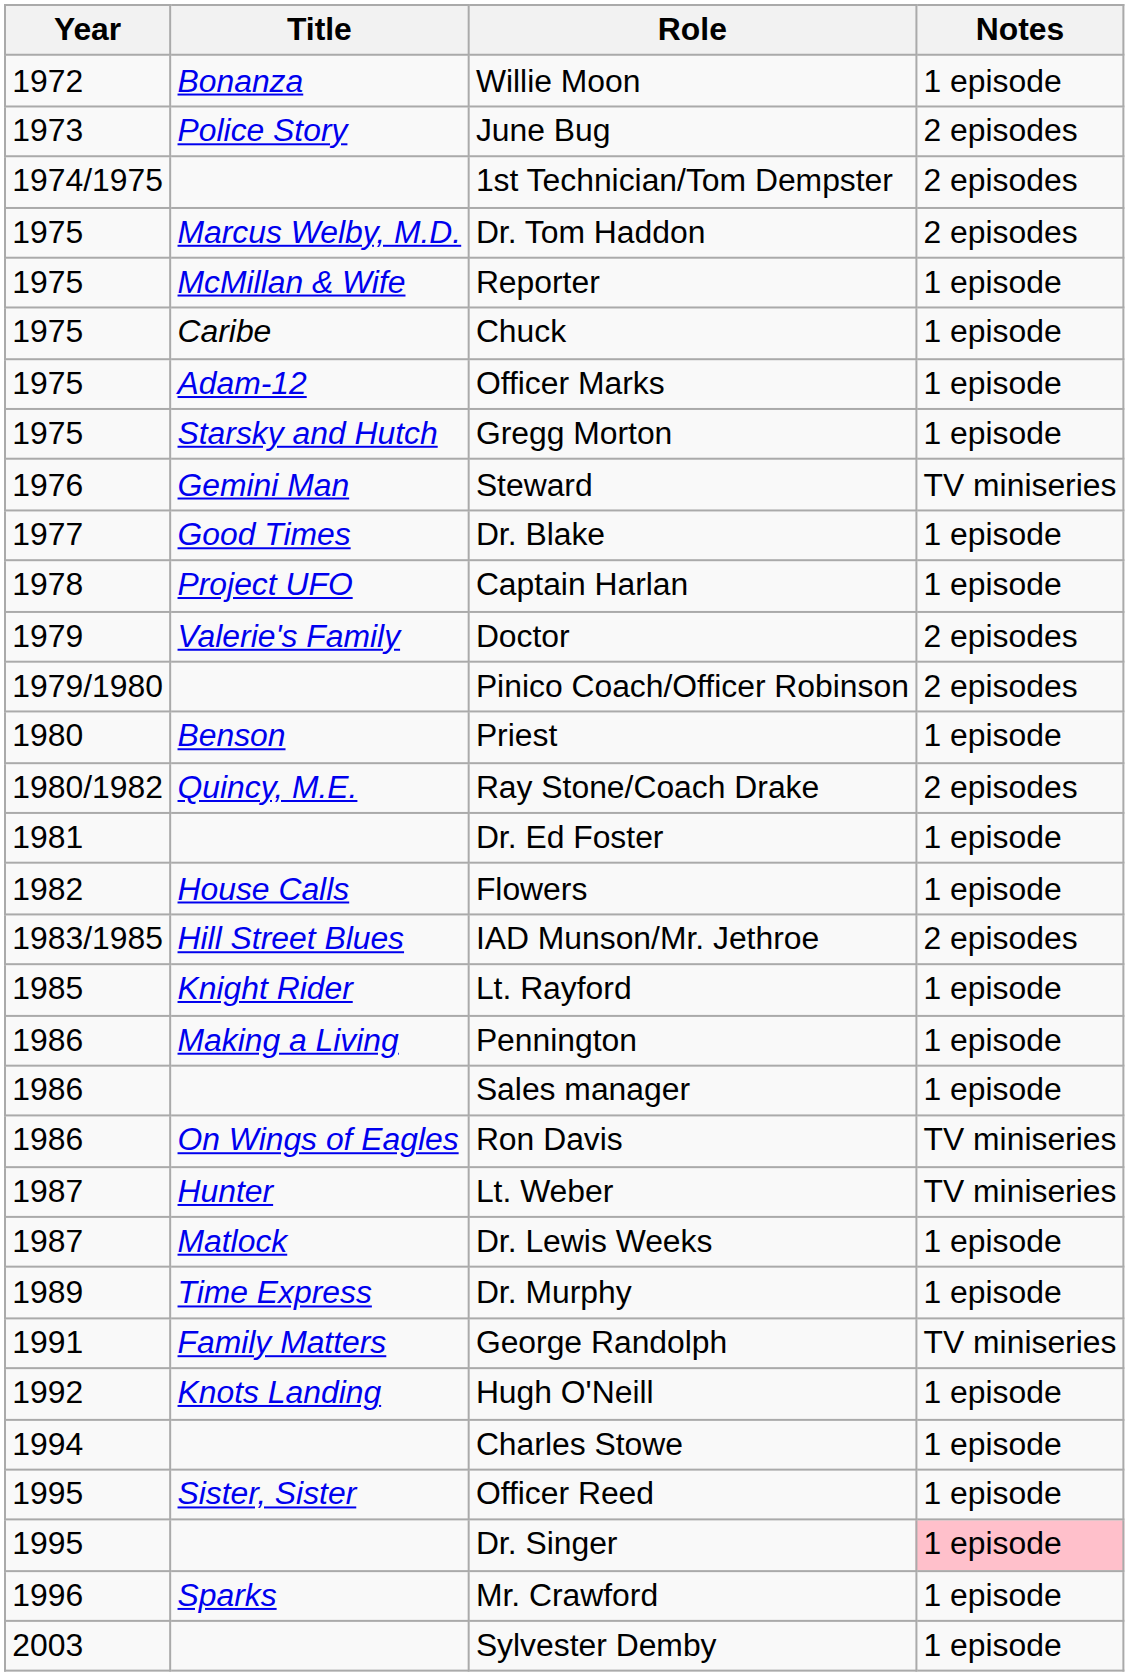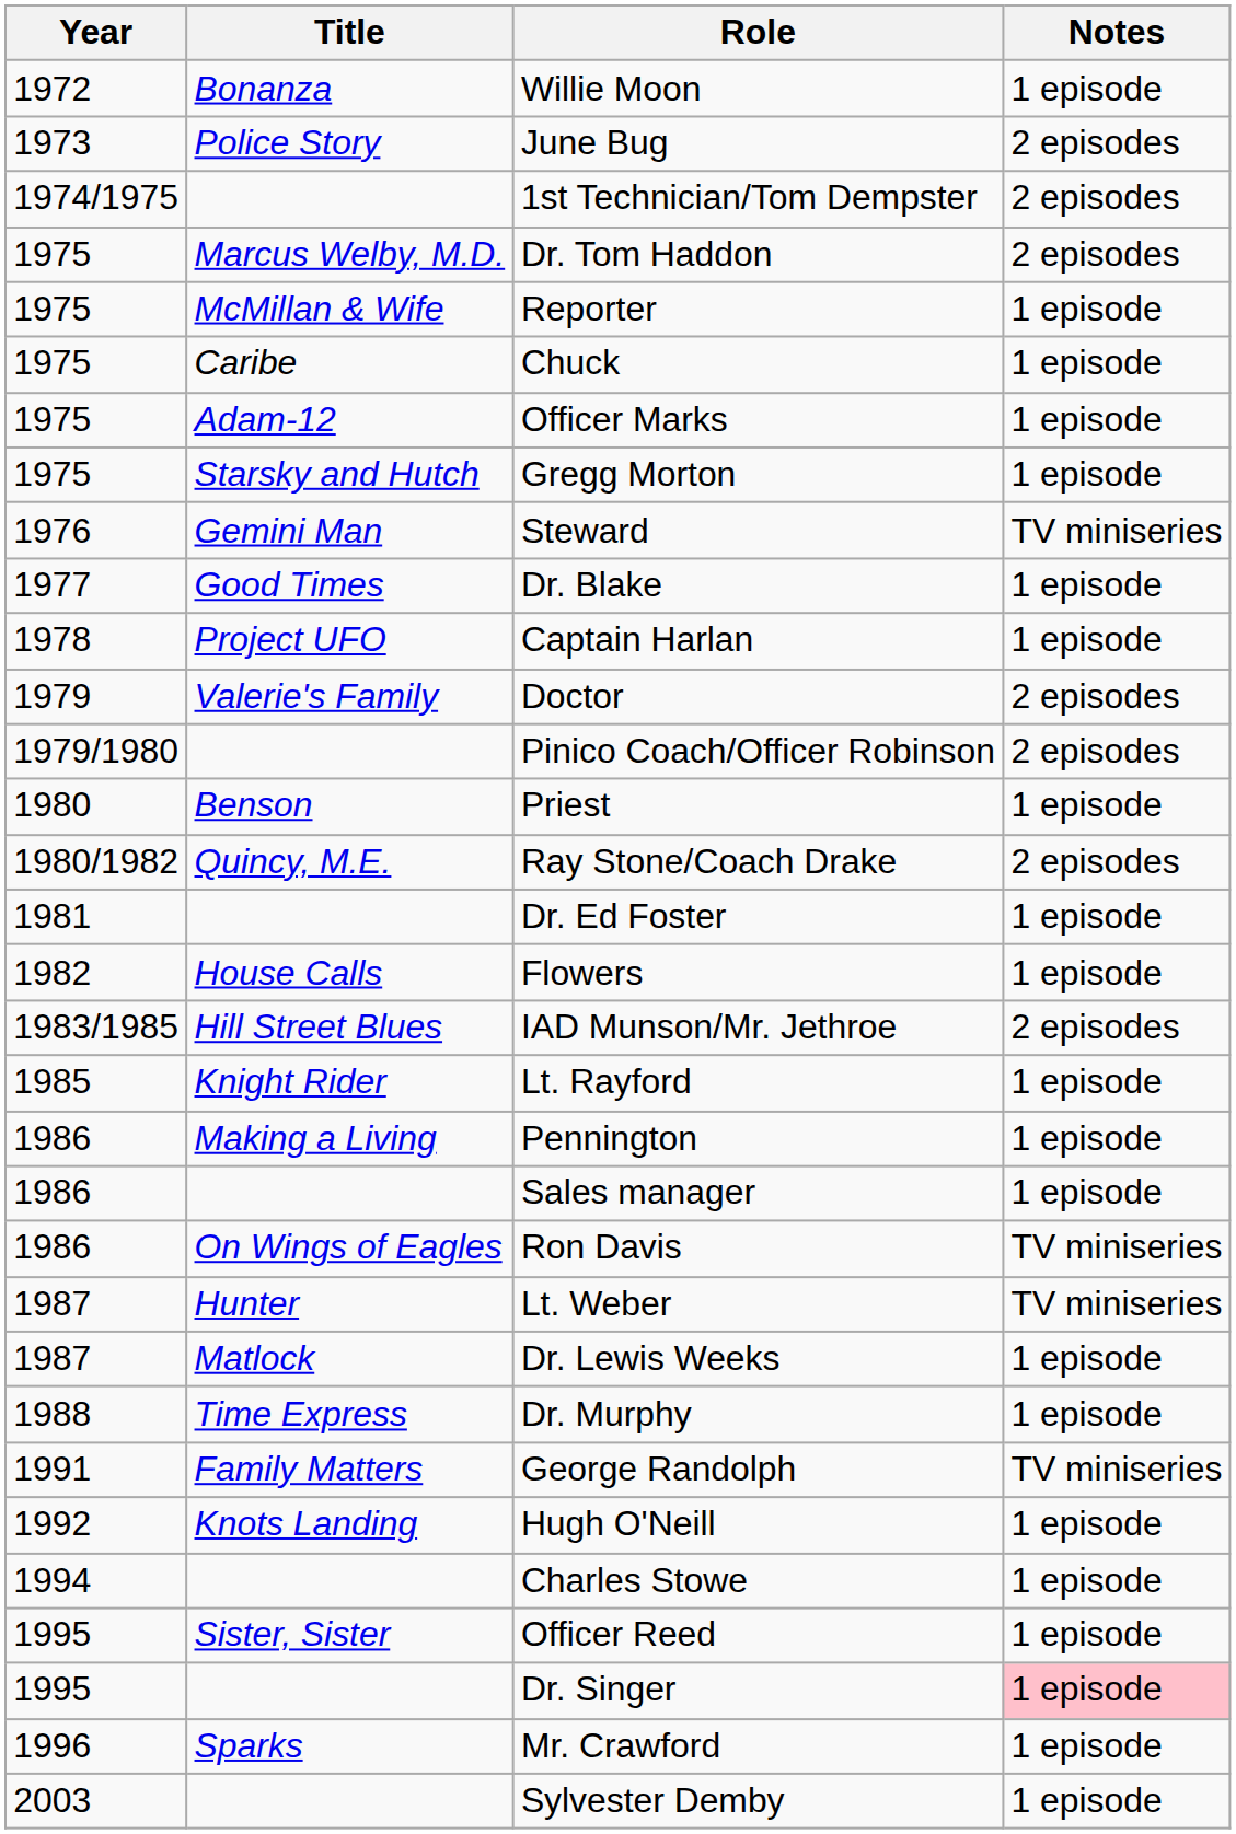Dr. Murphy | Year: 1989 -> 1988
